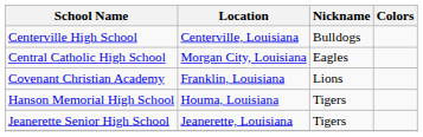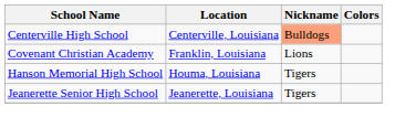Centerville High School | Nickname: no background -> lightsalmon background
- row: Central Catholic High School | Morgan City, Louisiana | Eagles
